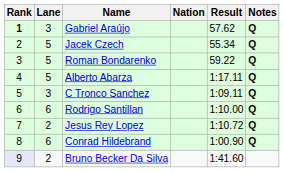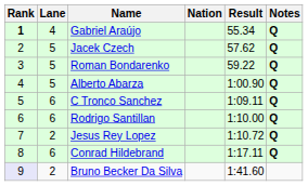Gabriel Araújo | Lane: 3 -> 4
Gabriel Araújo | Result: 57.62 -> 55.34
Jacek Czech | Result: 55.34 -> 57.62
Alberto Abarza | Result: 1:17.11 -> 1:00.90
C Tronco Sanchez | Lane: 3 -> 6
Conrad Hildebrand | Result: 1:00.90 -> 1:17.11
